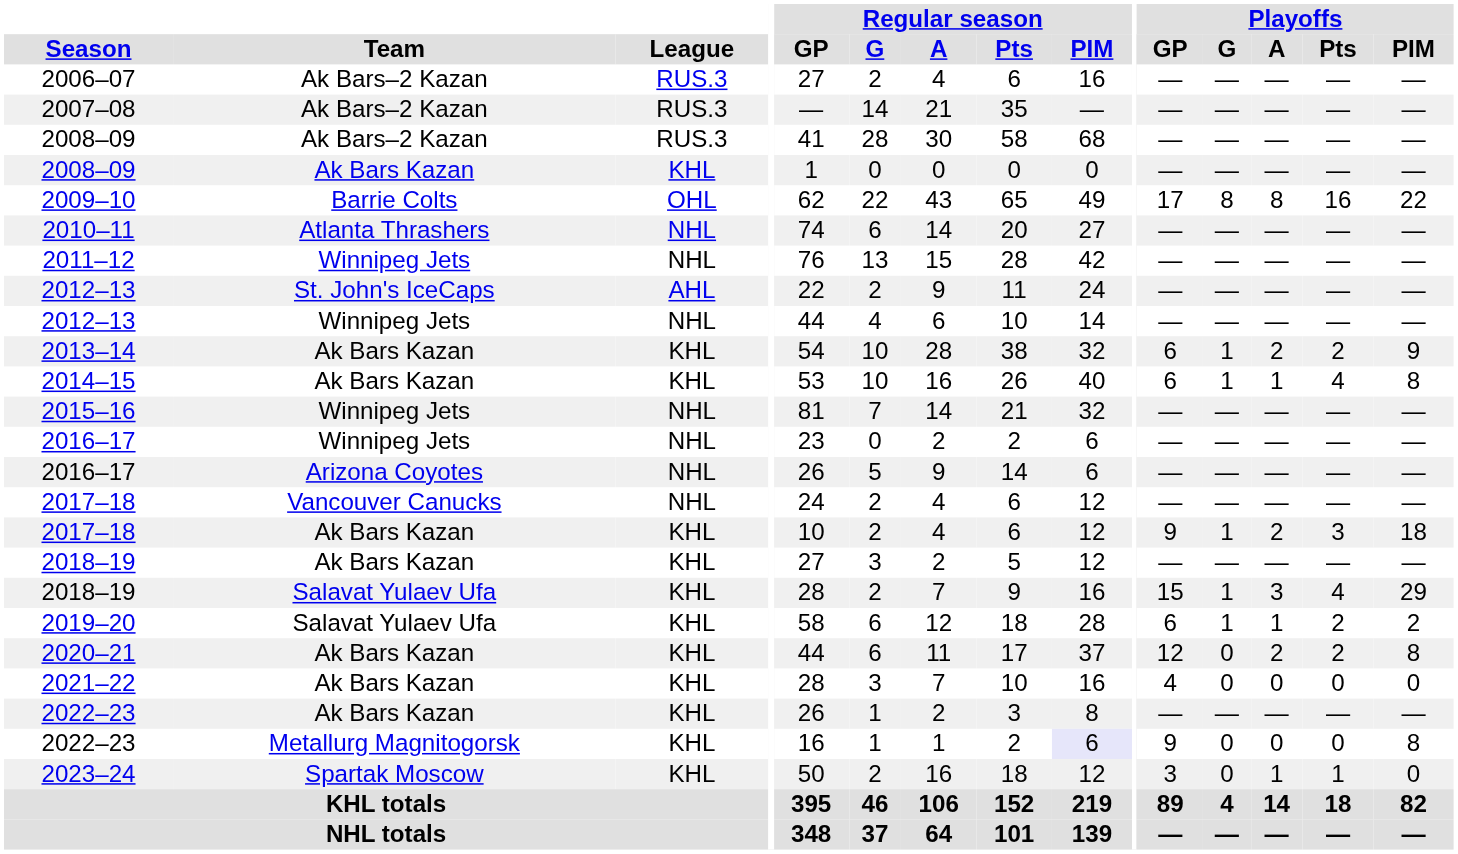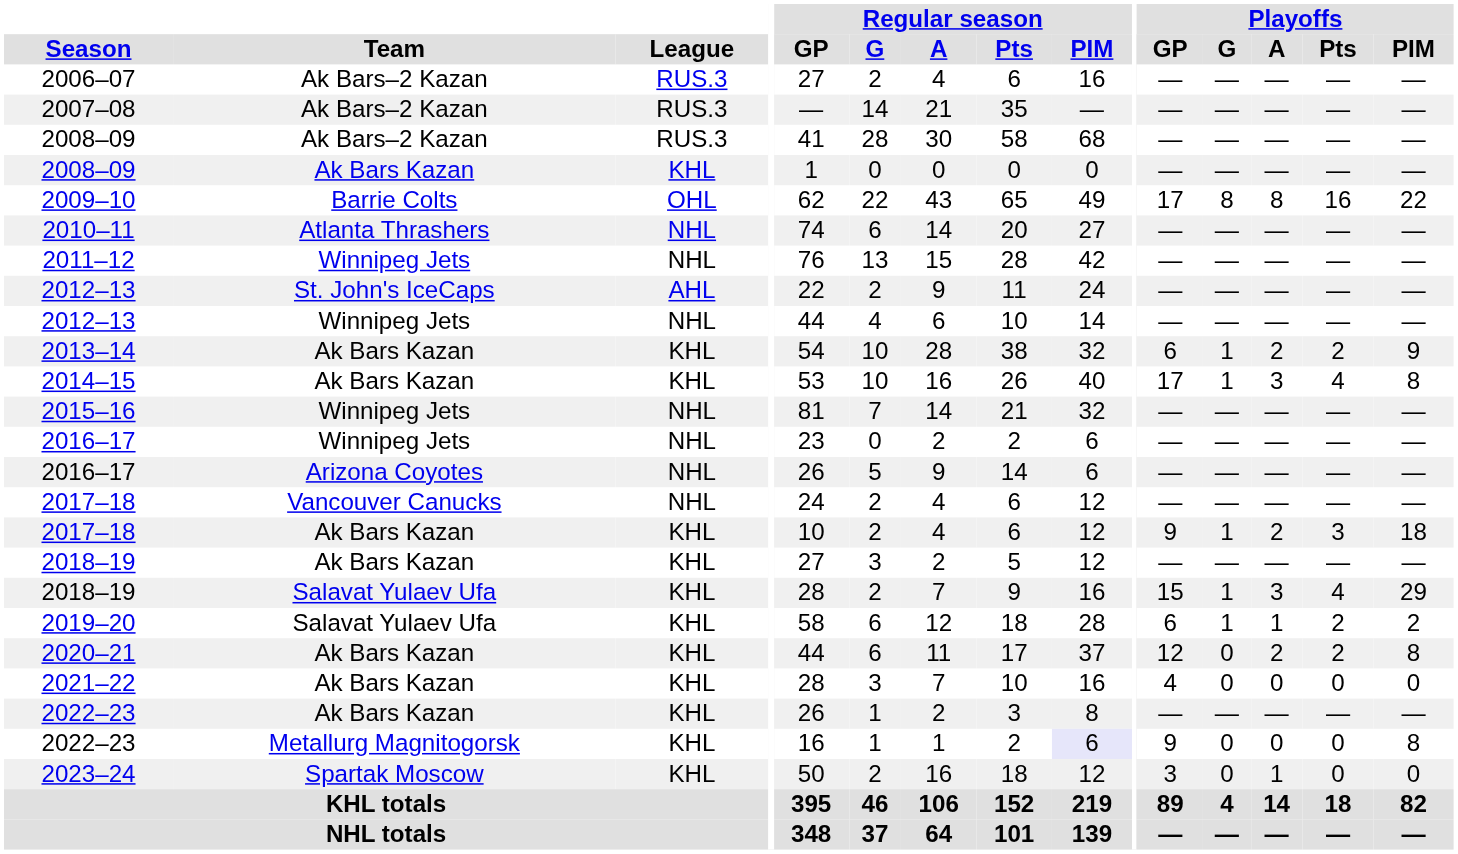2014–15 | Playoffs / GP: 6 -> 17
2014–15 | Playoffs / A: 1 -> 3
2023–24 | Playoffs / Pts: 1 -> 0
